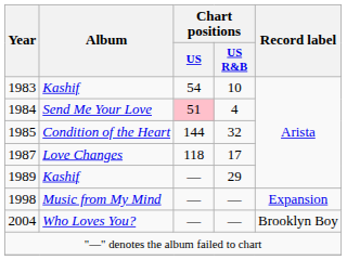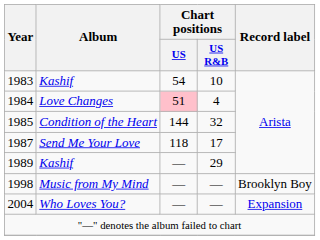1984 | Album: Send Me Your Love -> Love Changes
1987 | Album: Love Changes -> Send Me Your Love
1998 | Record label: Expansion -> Brooklyn Boy
2004 | Record label: Brooklyn Boy -> Expansion
